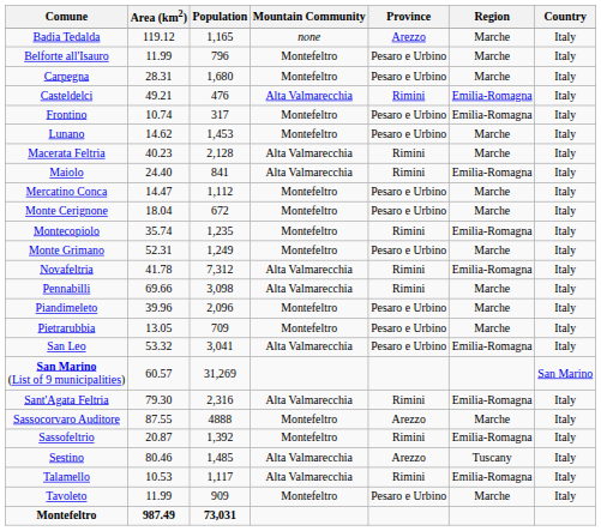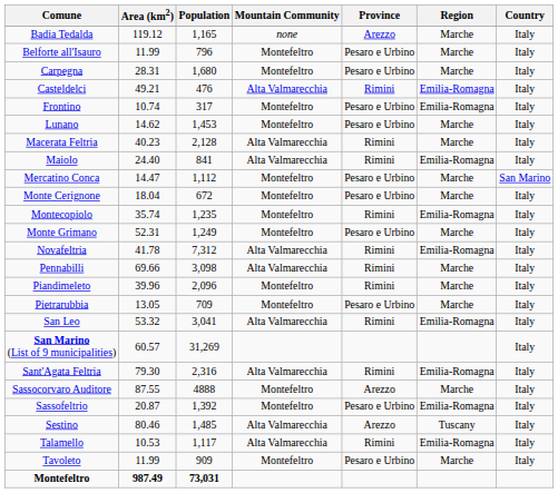Mercatino Conca | Country: Italy -> San Marino
Piandimeleto | Province: Pesaro e Urbino -> Rimini
San Leo | Province: Pesaro e Urbino -> Rimini
San Marino (List of 9 municipalities) | Country: San Marino -> Italy
Sassofeltrio | Province: Rimini -> Pesaro e Urbino
